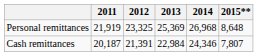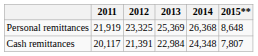Personal remittances | 2014: 26,968 -> 26,368
Cash remittances | 2011: 20,187 -> 20,117
Cash remittances | 2014: 24,346 -> 24,348
